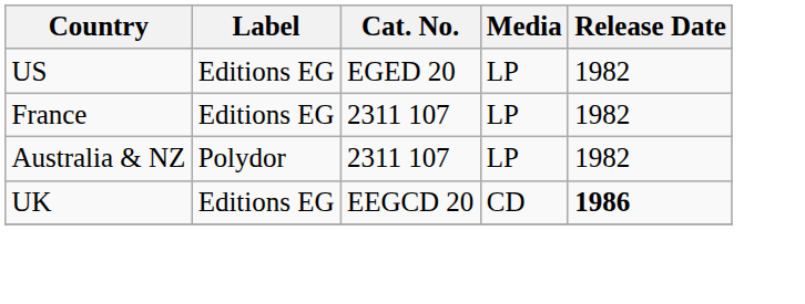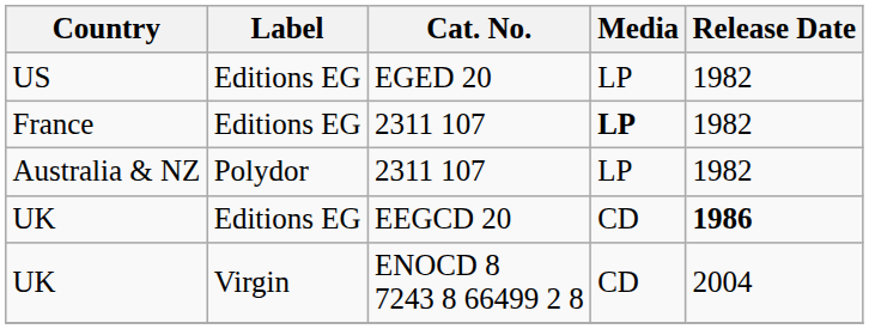France | Media: normal -> bold
+ row: UK | Virgin | ENOCD 8 7243 8 66499 2 8 | CD | 2004
